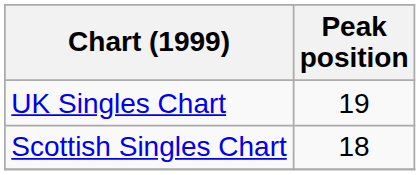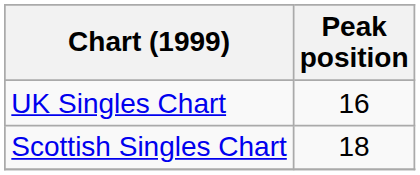UK Singles Chart | Peak position: 19 -> 16
